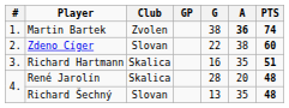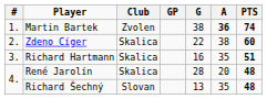Zdeno Cíger | Club: Slovan -> Skalica
